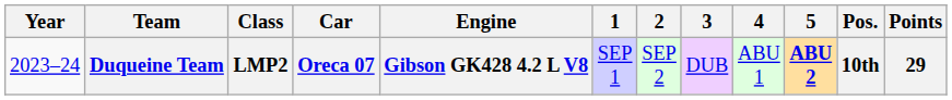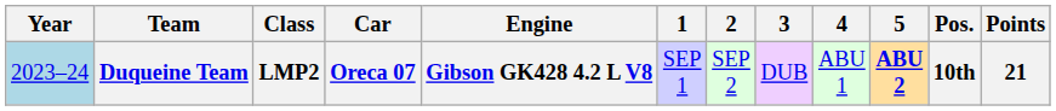Duqueine Team | Year: no background -> lightblue background
Duqueine Team | Points: 29 -> 21
